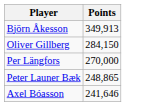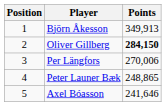+ column: Position | 1 | 2 | 3 | 4 | 5
Oliver Gillberg | Points: normal -> bold
Per Längfors | Points: 270,000 -> 270,006
